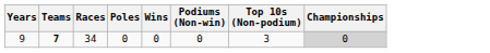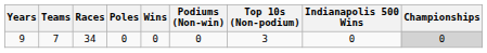+ column: Indianapolis 500 Wins | 0
9 | Teams: bold -> normal
